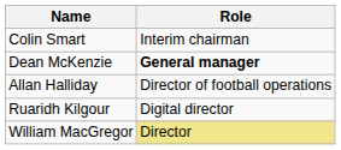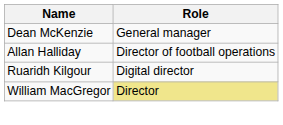- row: Colin Smart | Interim chairman
Dean McKenzie | Role: bold -> normal
